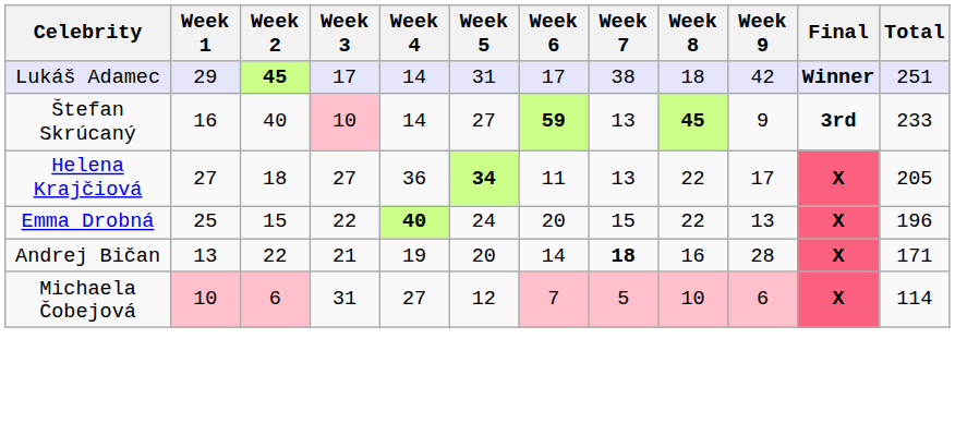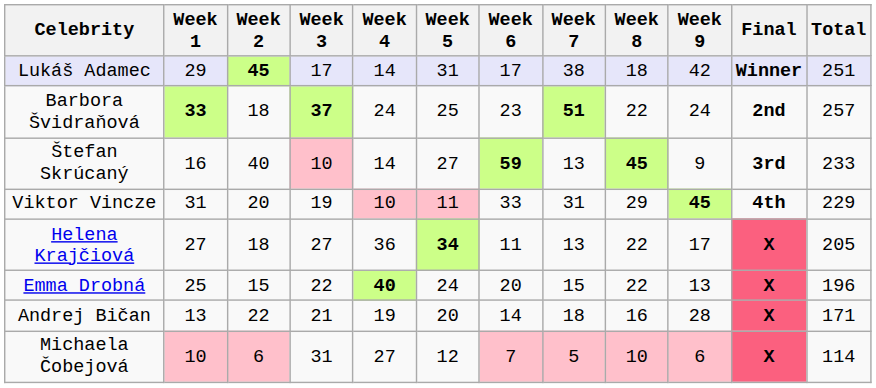+ row: Barbora Švidraňová | 33 | 18 | 37 | 24 | 25 | 23 | 51 | 22 | 24 | 2nd | 257
+ row: Viktor Vincze | 31 | 20 | 19 | 10 | 11 | 33 | 31 | 29 | 45 | 4th | 229
Andrej Bičan | Week 7: bold -> normal
